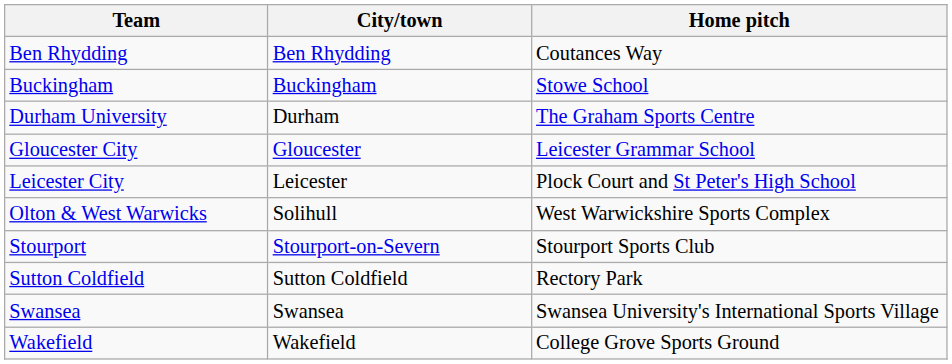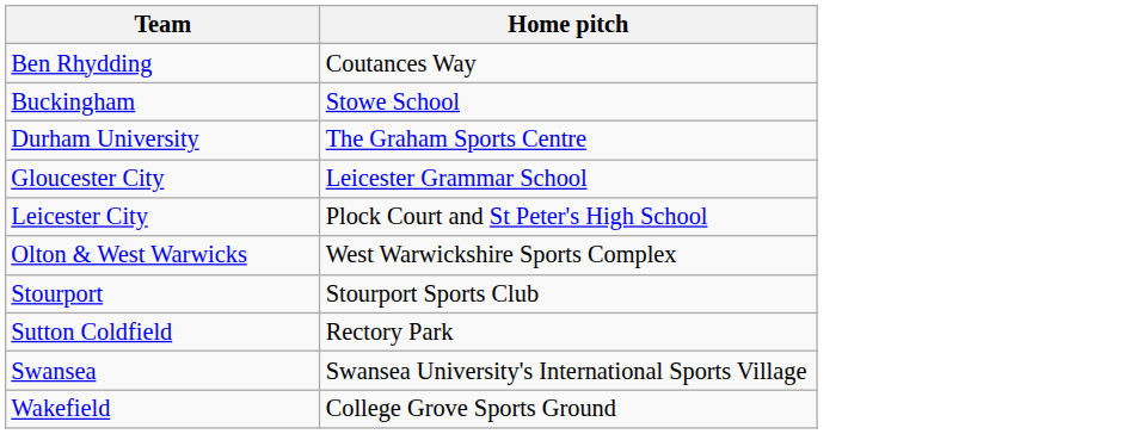- column: City/town | Ben Rhydding | Buckingham | Durham | Gloucester | Leicester | Solihull | Stourport-on-Severn | Sutton Coldfield | Swansea | Wakefield
